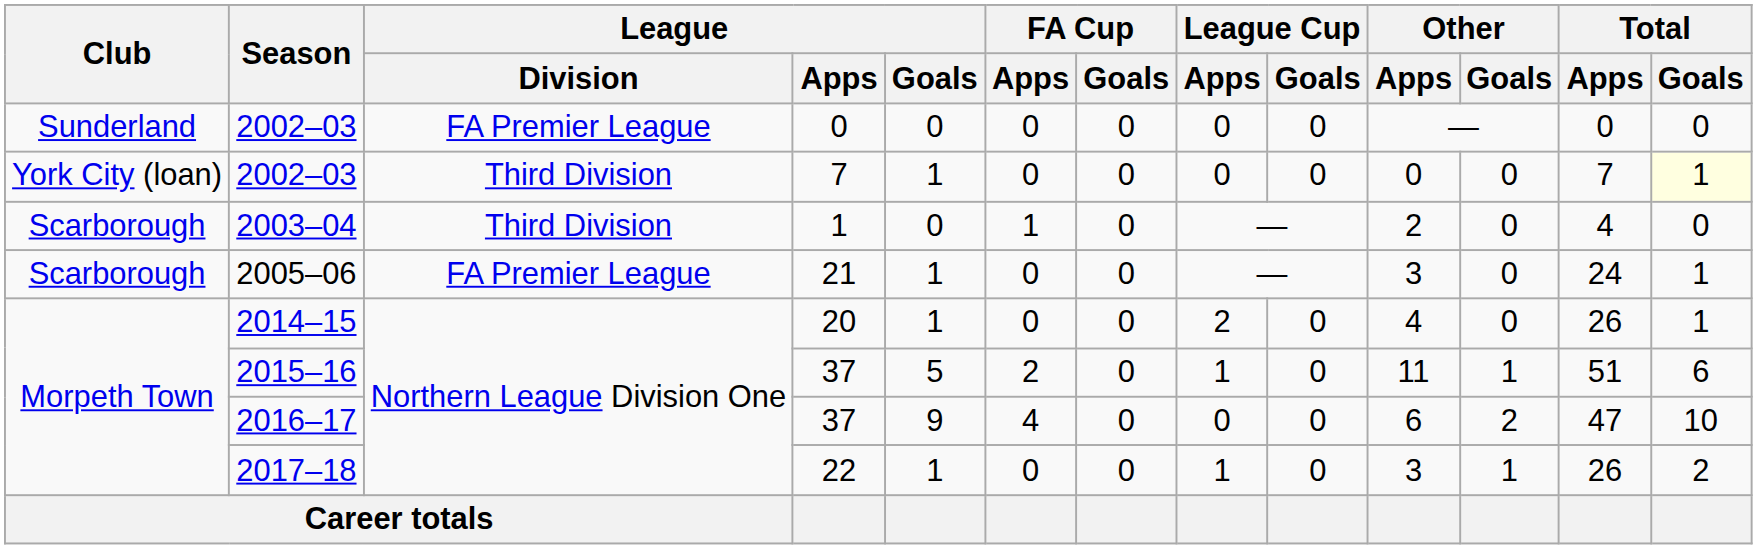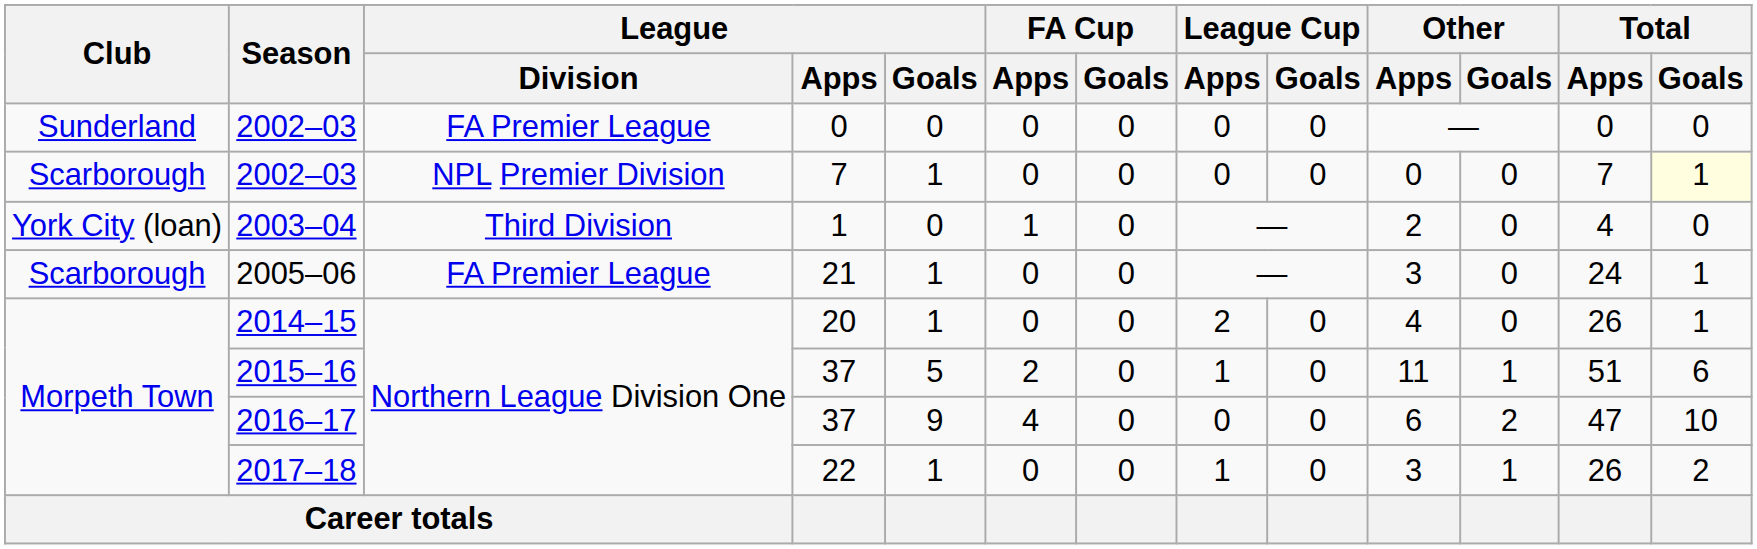2002–03 / 7 | Club: York City (loan) -> Scarborough
2002–03 / 7 | League / Division: Third Division -> NPL Premier Division
2003–04 | Club: Scarborough -> York City (loan)
